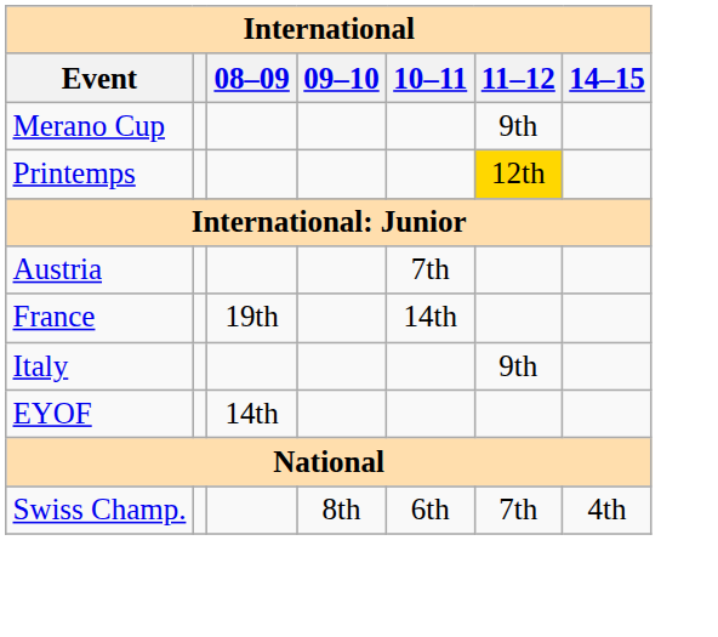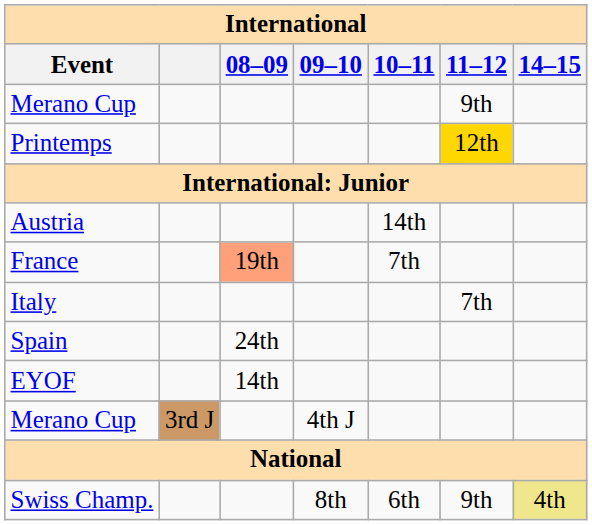Austria | 10–11: 7th -> 14th
France | 08–09: no background -> lightsalmon background
France | 10–11: 14th -> 7th
Italy | 11–12: 9th -> 7th
+ row: Spain | 24th
+ row: Merano Cup | 3rd J | 4th J
Swiss Champ. | 11–12: 7th -> 9th
Swiss Champ. | 14–15: no background -> khaki background
